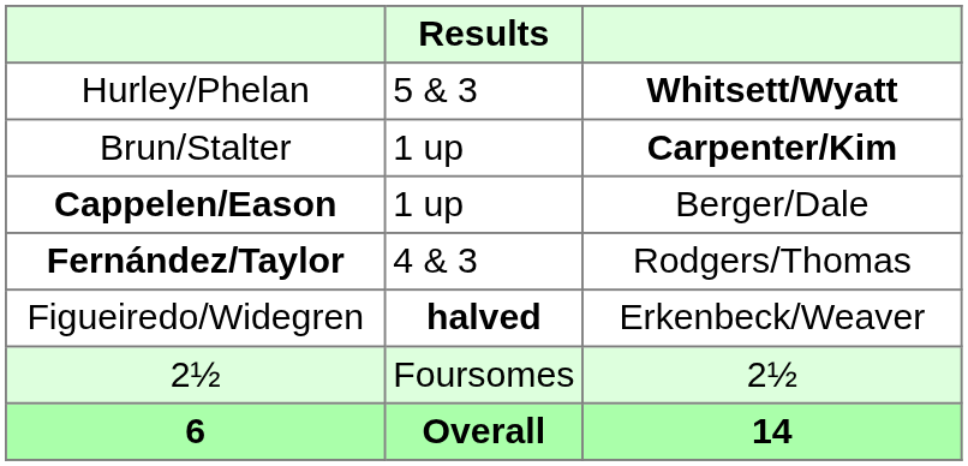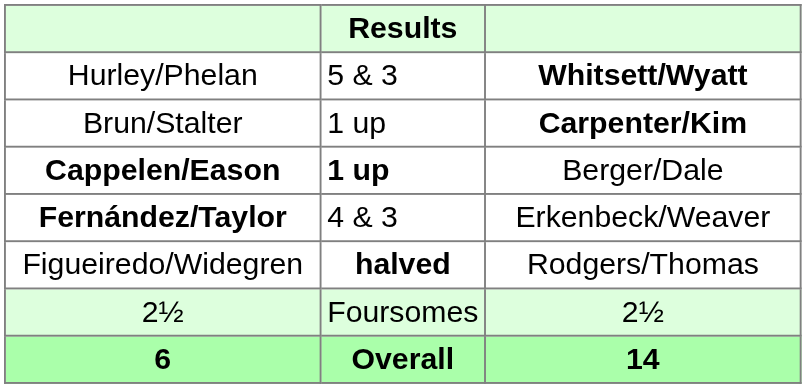Cappelen/Eason | Results: normal -> bold
Fernández/Taylor | column 3: Rodgers/Thomas -> Erkenbeck/Weaver
Figueiredo/Widegren | column 3: Erkenbeck/Weaver -> Rodgers/Thomas
